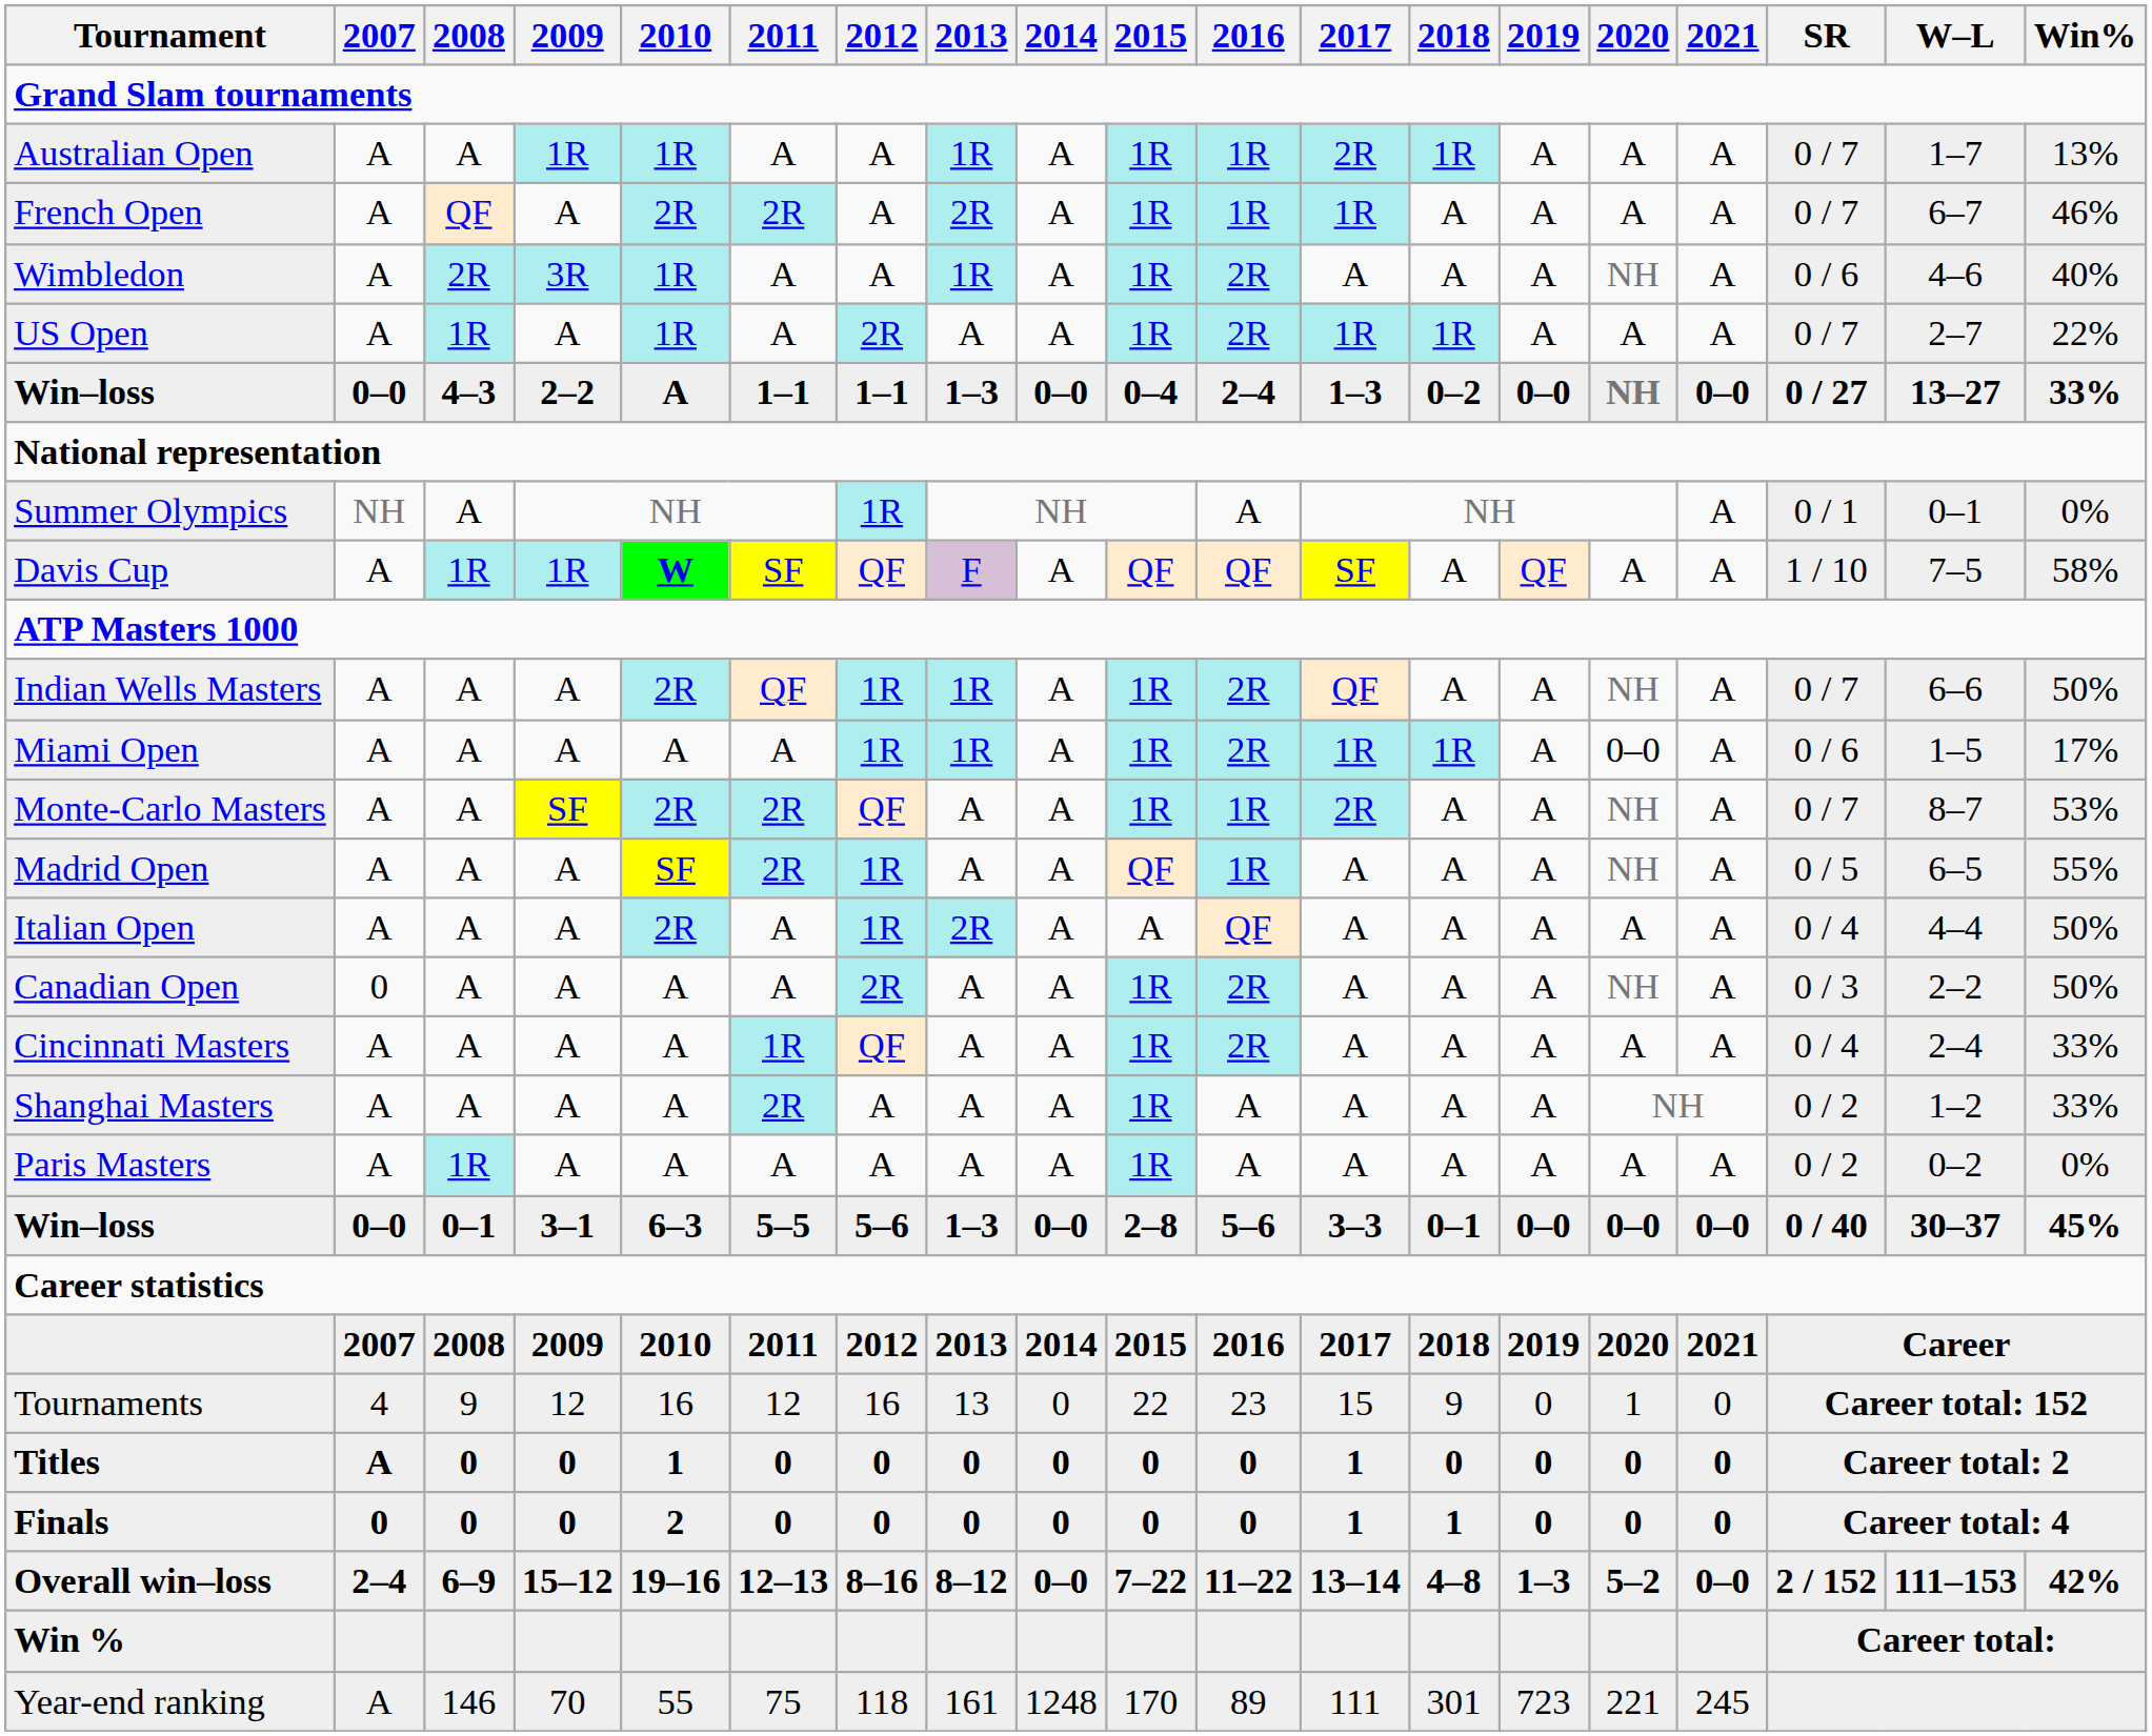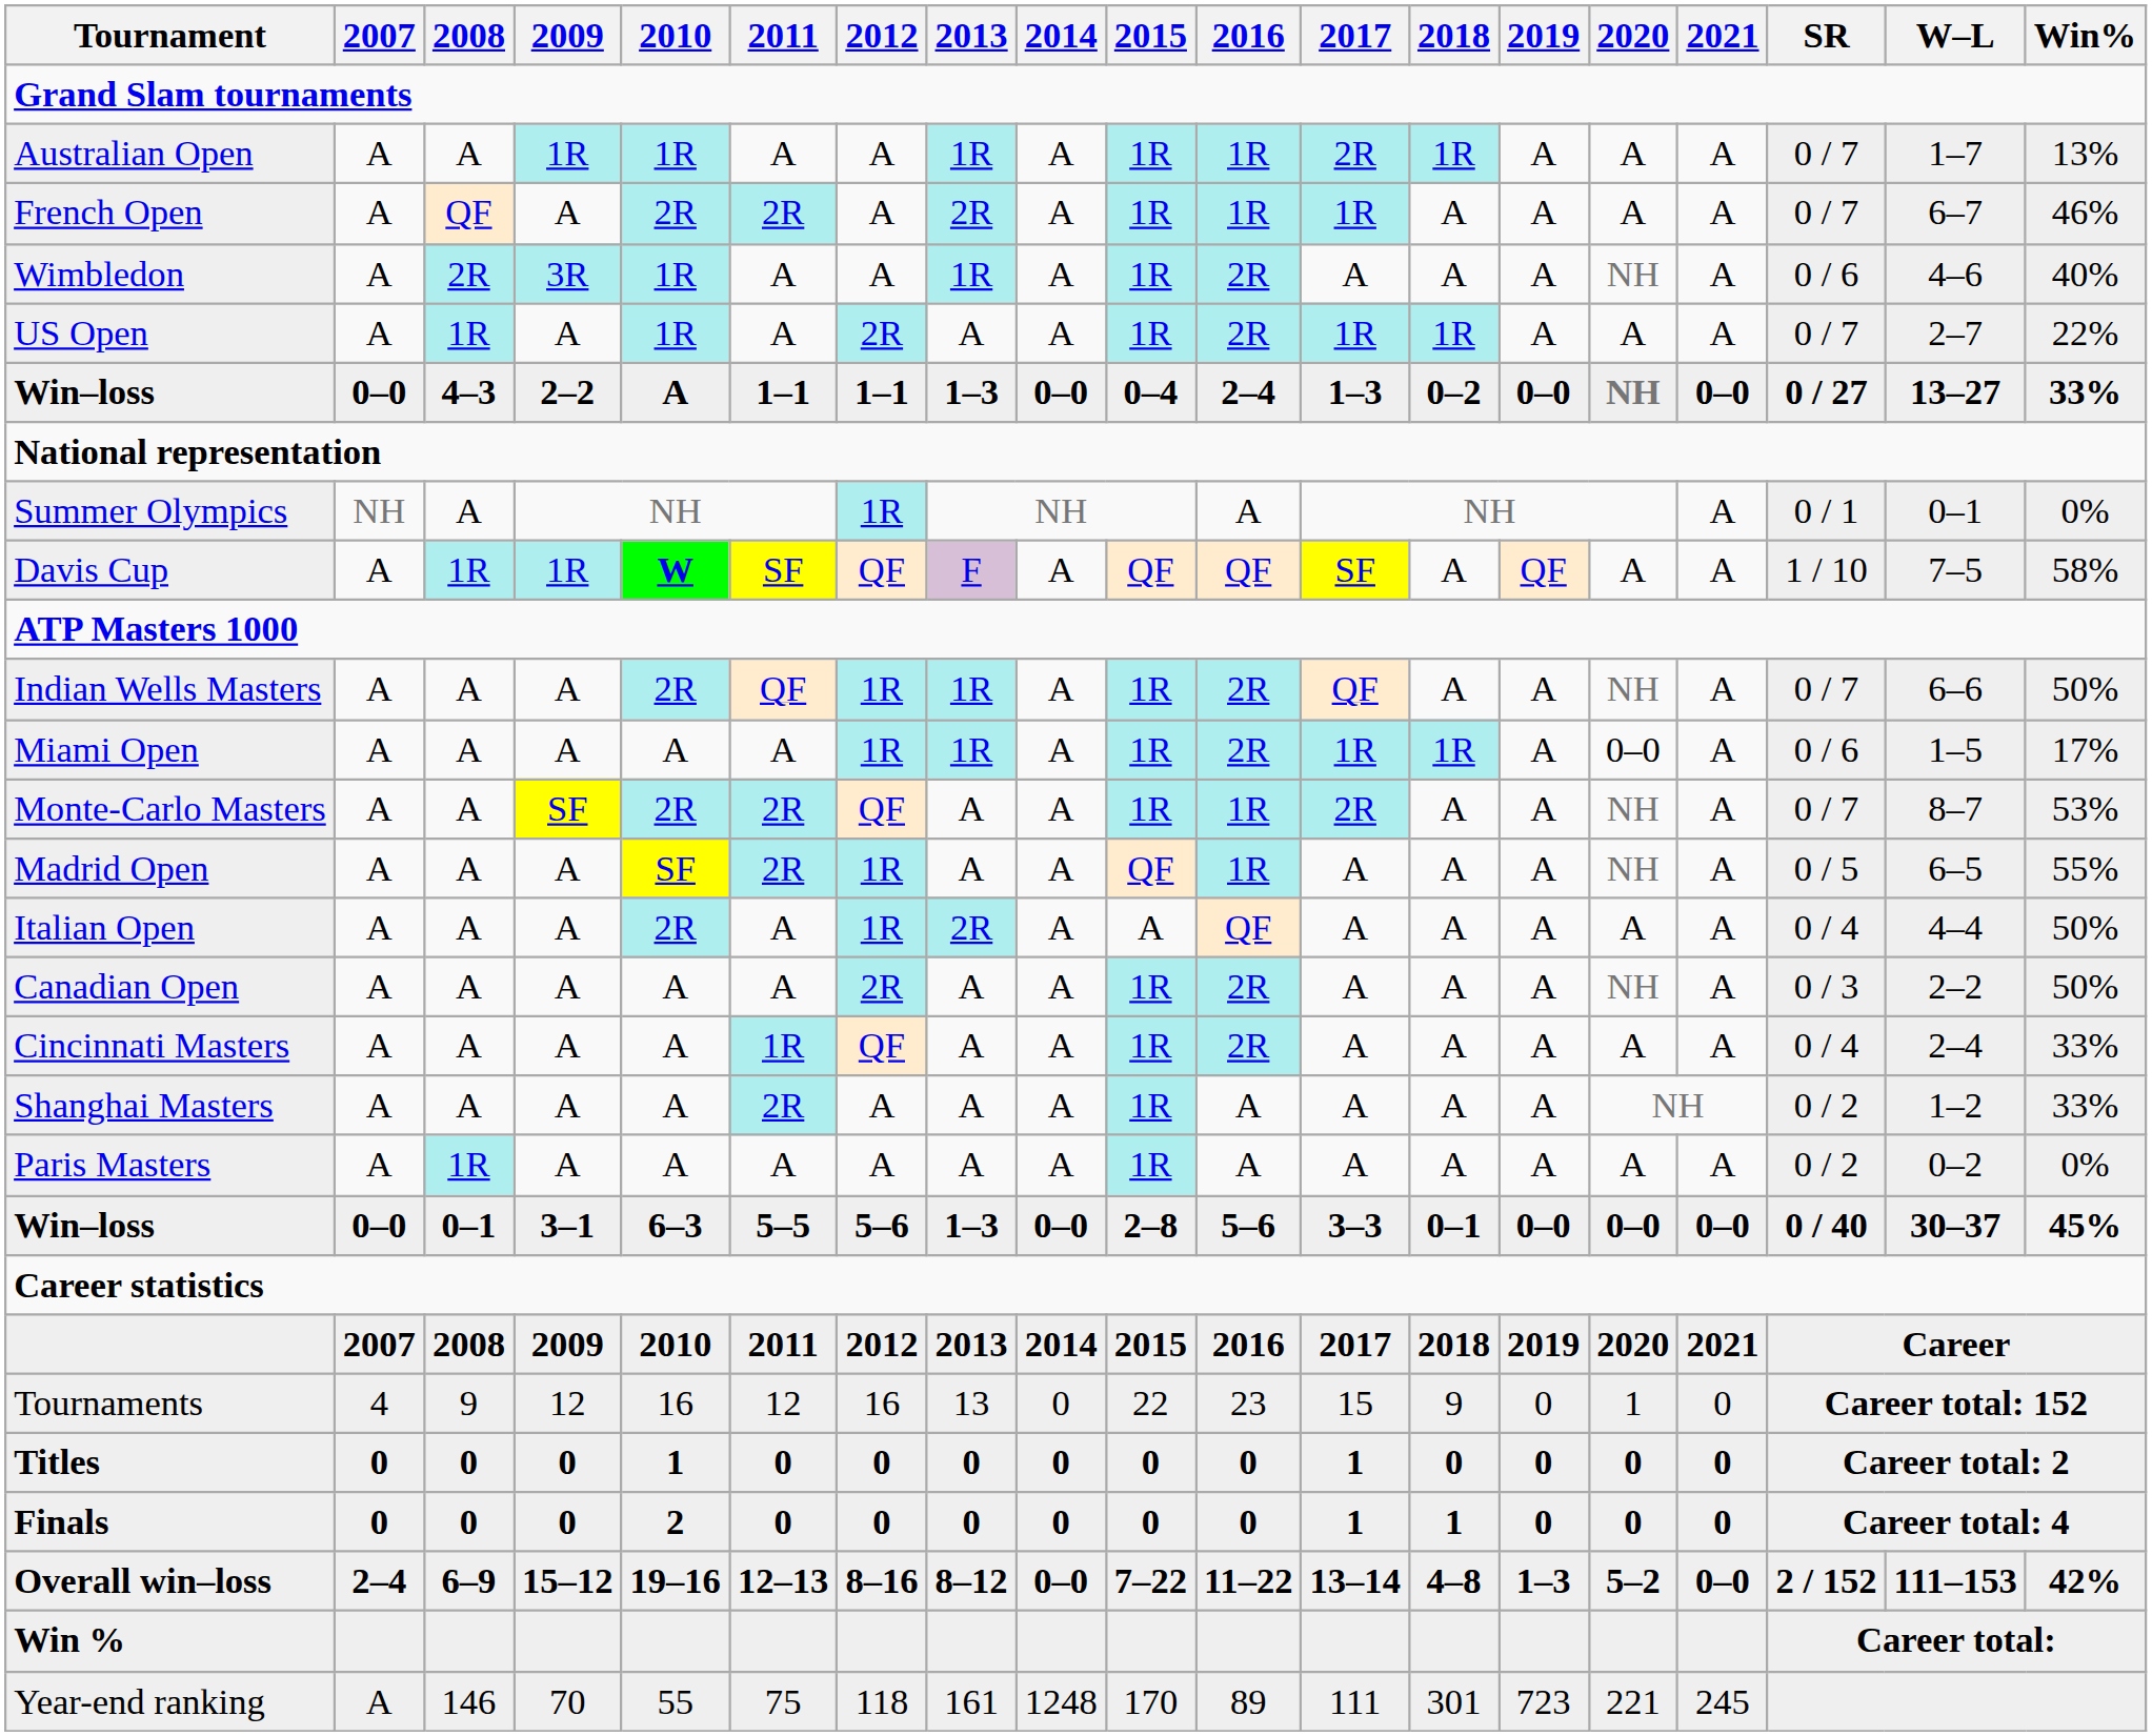Canadian Open | 2007: 0 -> A
Titles | 2007: A -> 0
